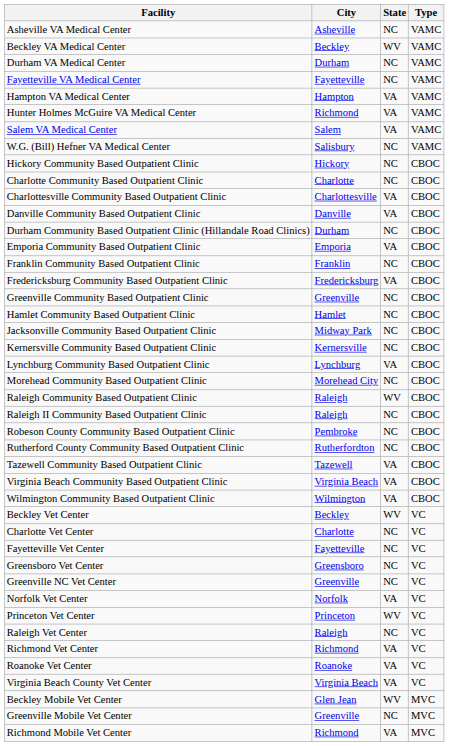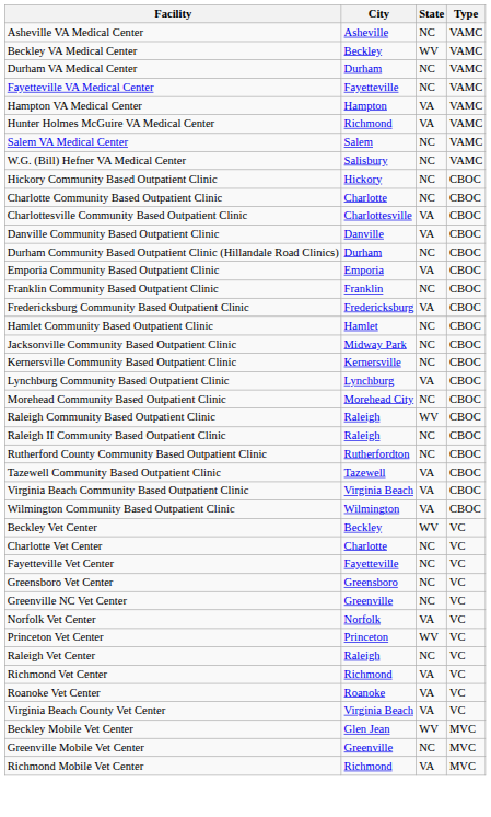Salem VA Medical Center | State: VA -> NC
- row: Greenville Community Based Outpatient Clinic | Greenville | NC | CBOC
- row: Robeson County Community Based Outpatient Clinic | Pembroke | NC | CBOC
